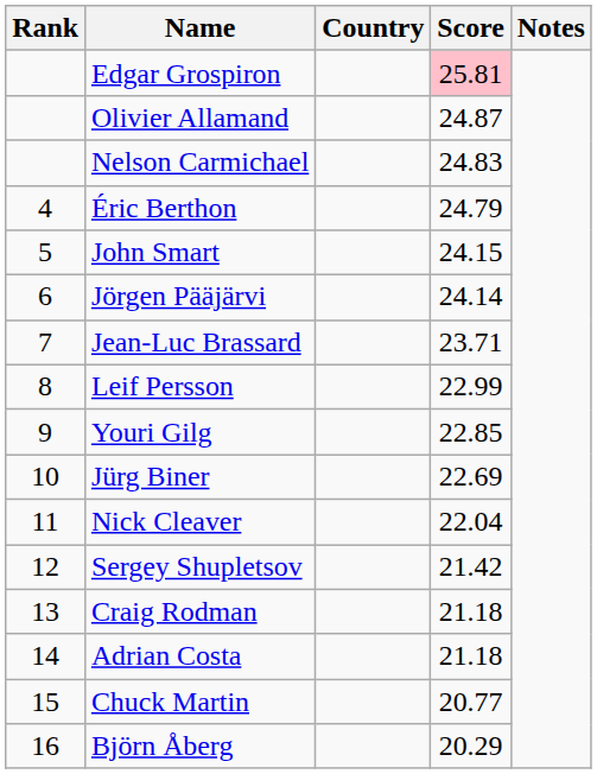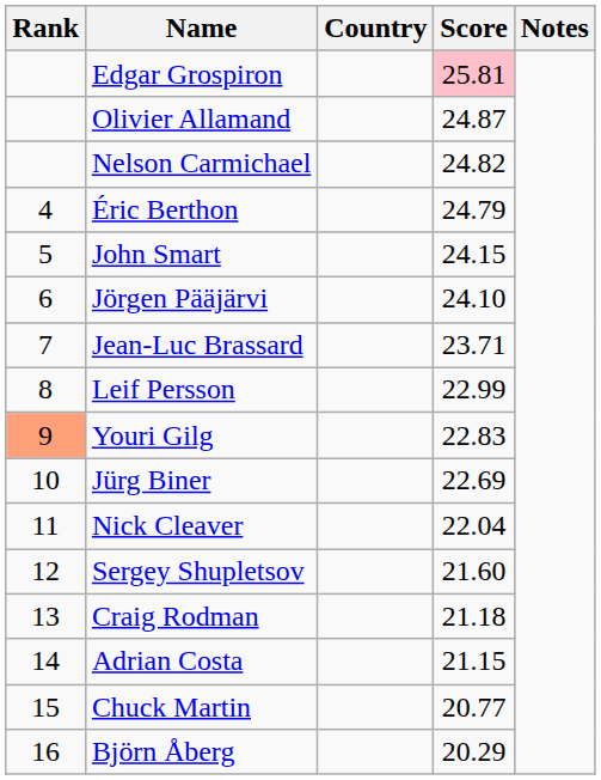Nelson Carmichael | Score: 24.83 -> 24.82
Jörgen Pääjärvi | Score: 24.14 -> 24.10
Youri Gilg | Rank: no background -> lightsalmon background
Youri Gilg | Score: 22.85 -> 22.83
Sergey Shupletsov | Score: 21.42 -> 21.60
Adrian Costa | Score: 21.18 -> 21.15
